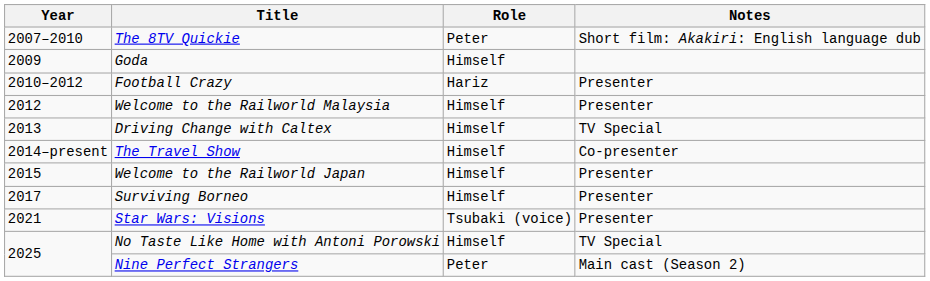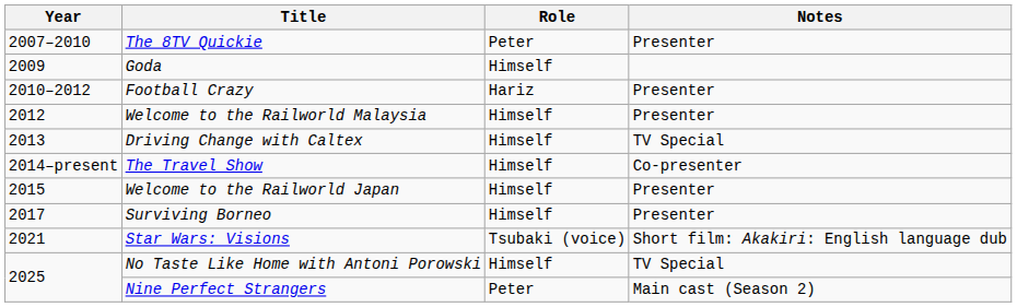The 8TV Quickie | Notes: Short film: Akakiri: English language dub -> Presenter
Star Wars: Visions | Notes: Presenter -> Short film: Akakiri: English language dub
